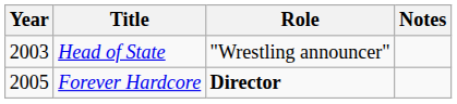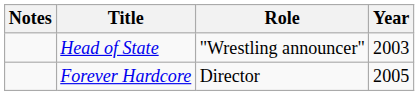columns swapped: Year <-> Notes
Forever Hardcore | Role: bold -> normal
